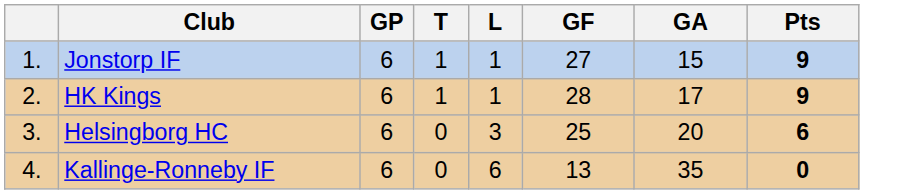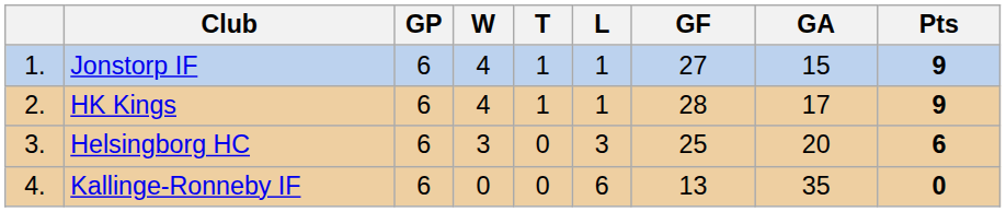+ column: W | 4 | 4 | 3 | 0
